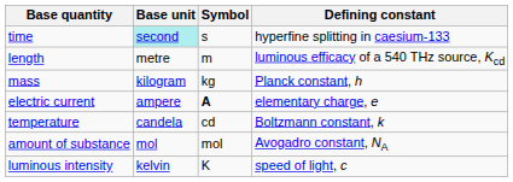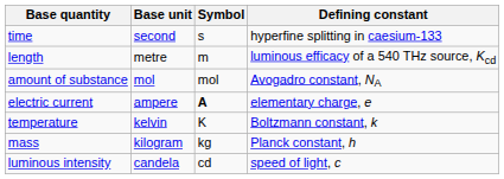time | Base unit: paleturquoise background -> no background
rows swapped: mass <-> amount of substance
temperature | Base unit: candela -> kelvin
temperature | Symbol: cd -> K
luminous intensity | Base unit: kelvin -> candela
luminous intensity | Symbol: K -> cd
